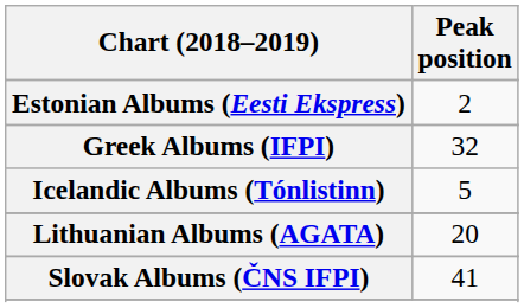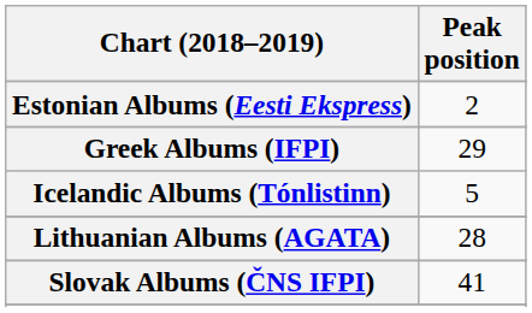Greek Albums (IFPI) | Peak position: 32 -> 29
Lithuanian Albums (AGATA) | Peak position: 20 -> 28
